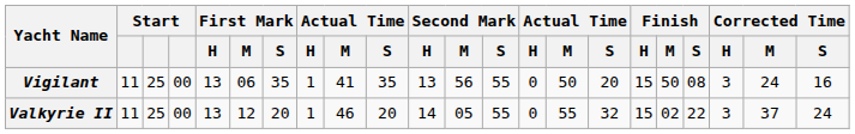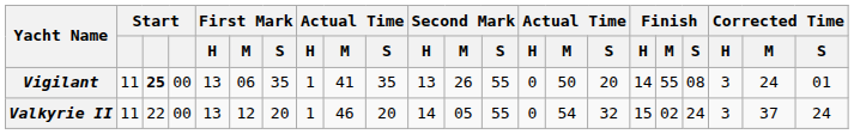Vigilant | column 3: normal -> bold
Vigilant | Second Mark / M: 56 -> 26
Vigilant | Finish / H: 15 -> 14
Vigilant | Finish / M: 50 -> 55
Vigilant | Corrected Time / S: 16 -> 01
Valkyrie II | column 3: 25 -> 22
Valkyrie II | column 15: 55 -> 54
Valkyrie II | Finish / S: 22 -> 24
